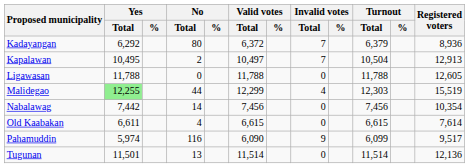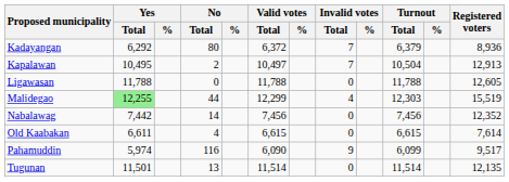Nabalawag | Registered voters: 10,354 -> 12,352
Tugunan | Registered voters: 12,136 -> 12,135
